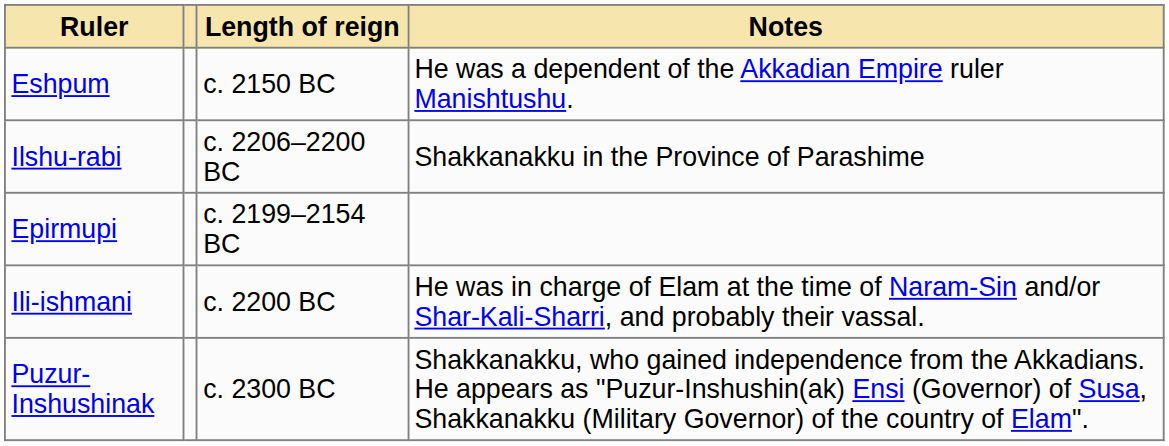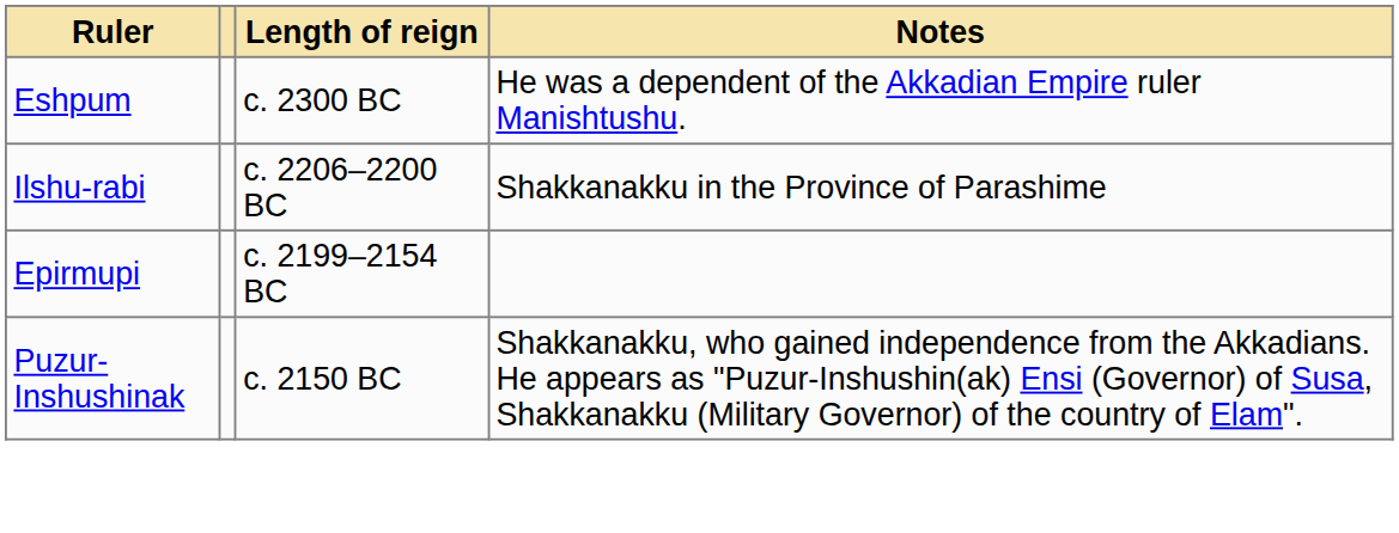Eshpum | Length of reign: c. 2150 BC -> c. 2300 BC
- row: Ili-ishmani | c. 2200 BC | He was in charge of Elam at the time of Naram-Sin and/or Shar-Kali-Sharri, and probably their vassal.
Puzur-Inshushinak | Length of reign: c. 2300 BC -> c. 2150 BC
